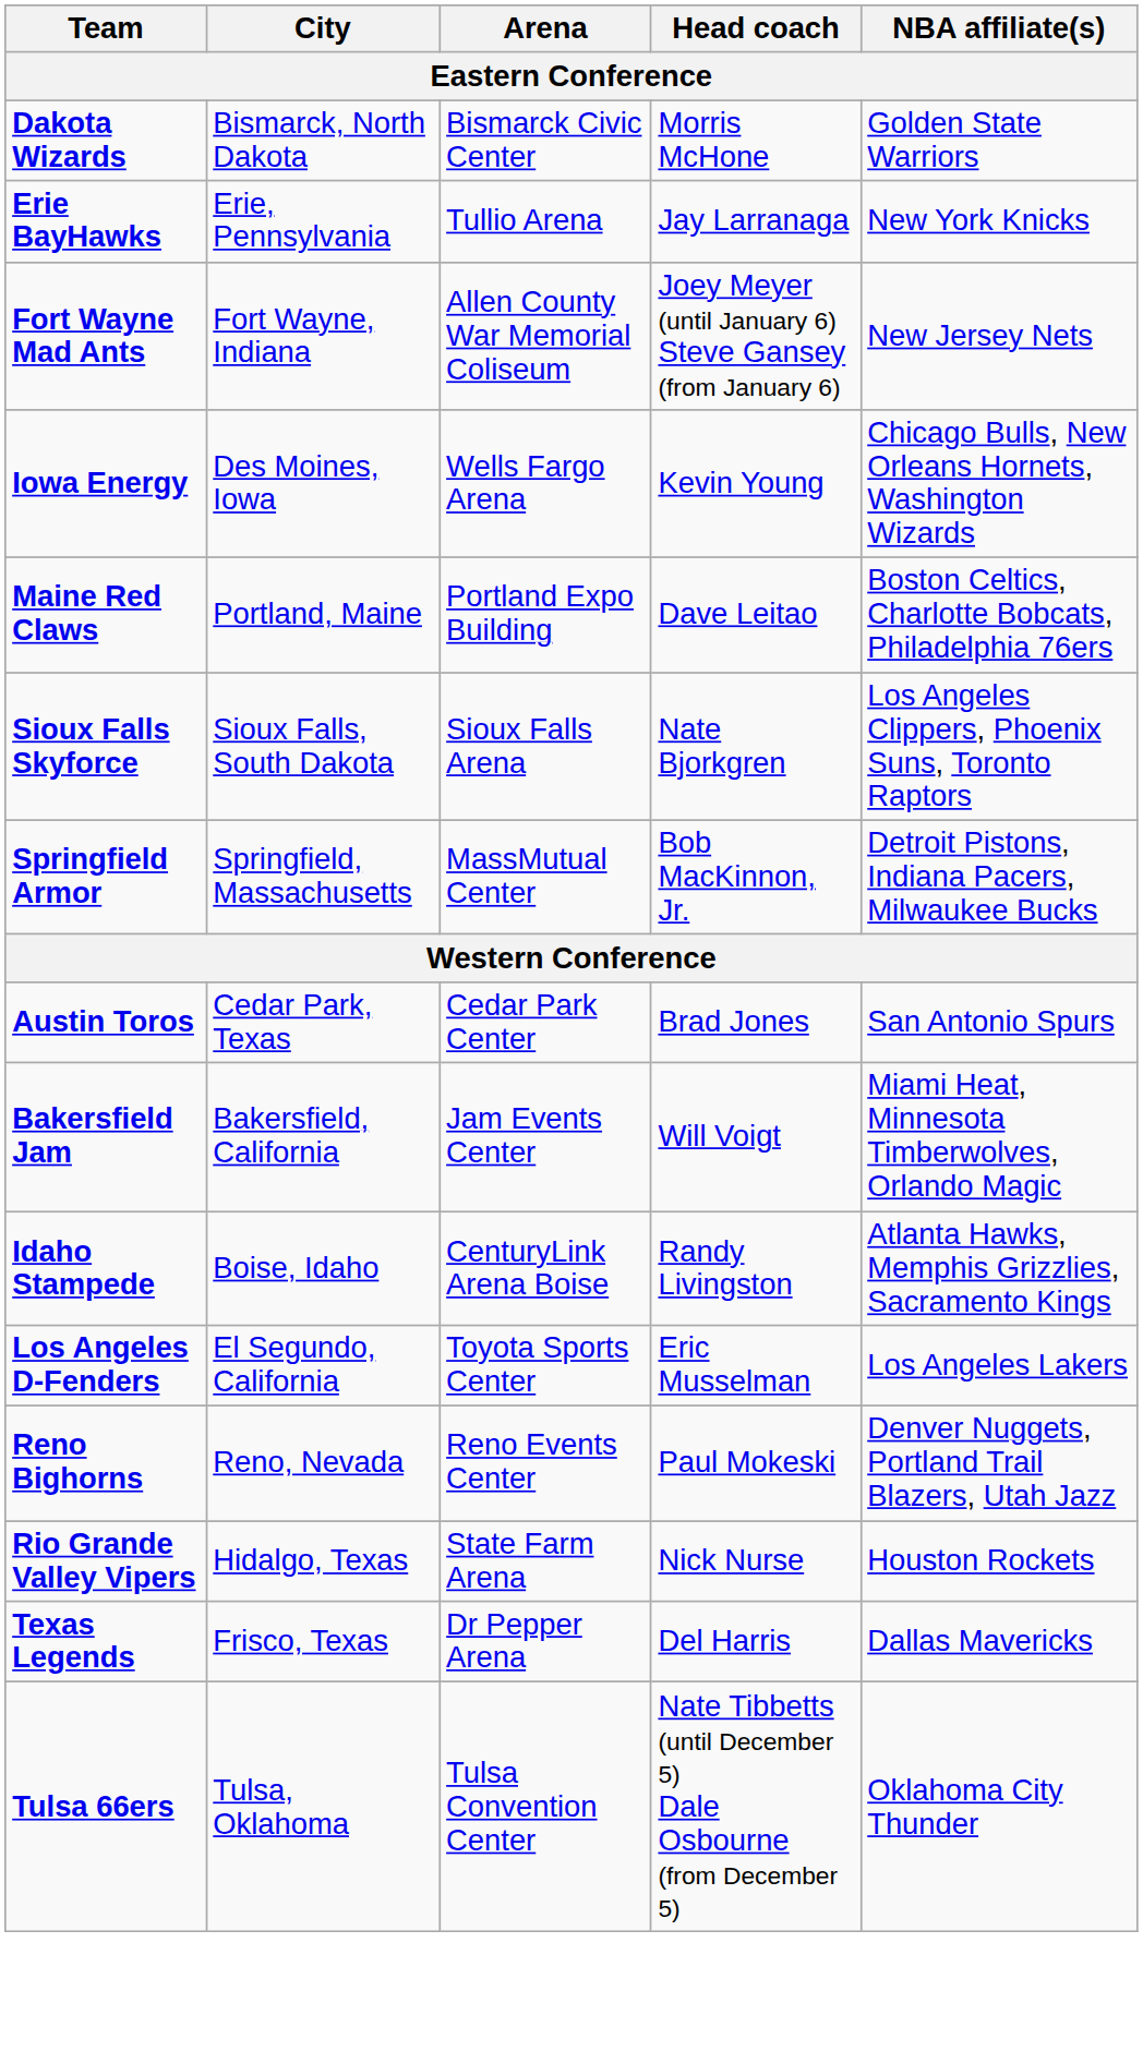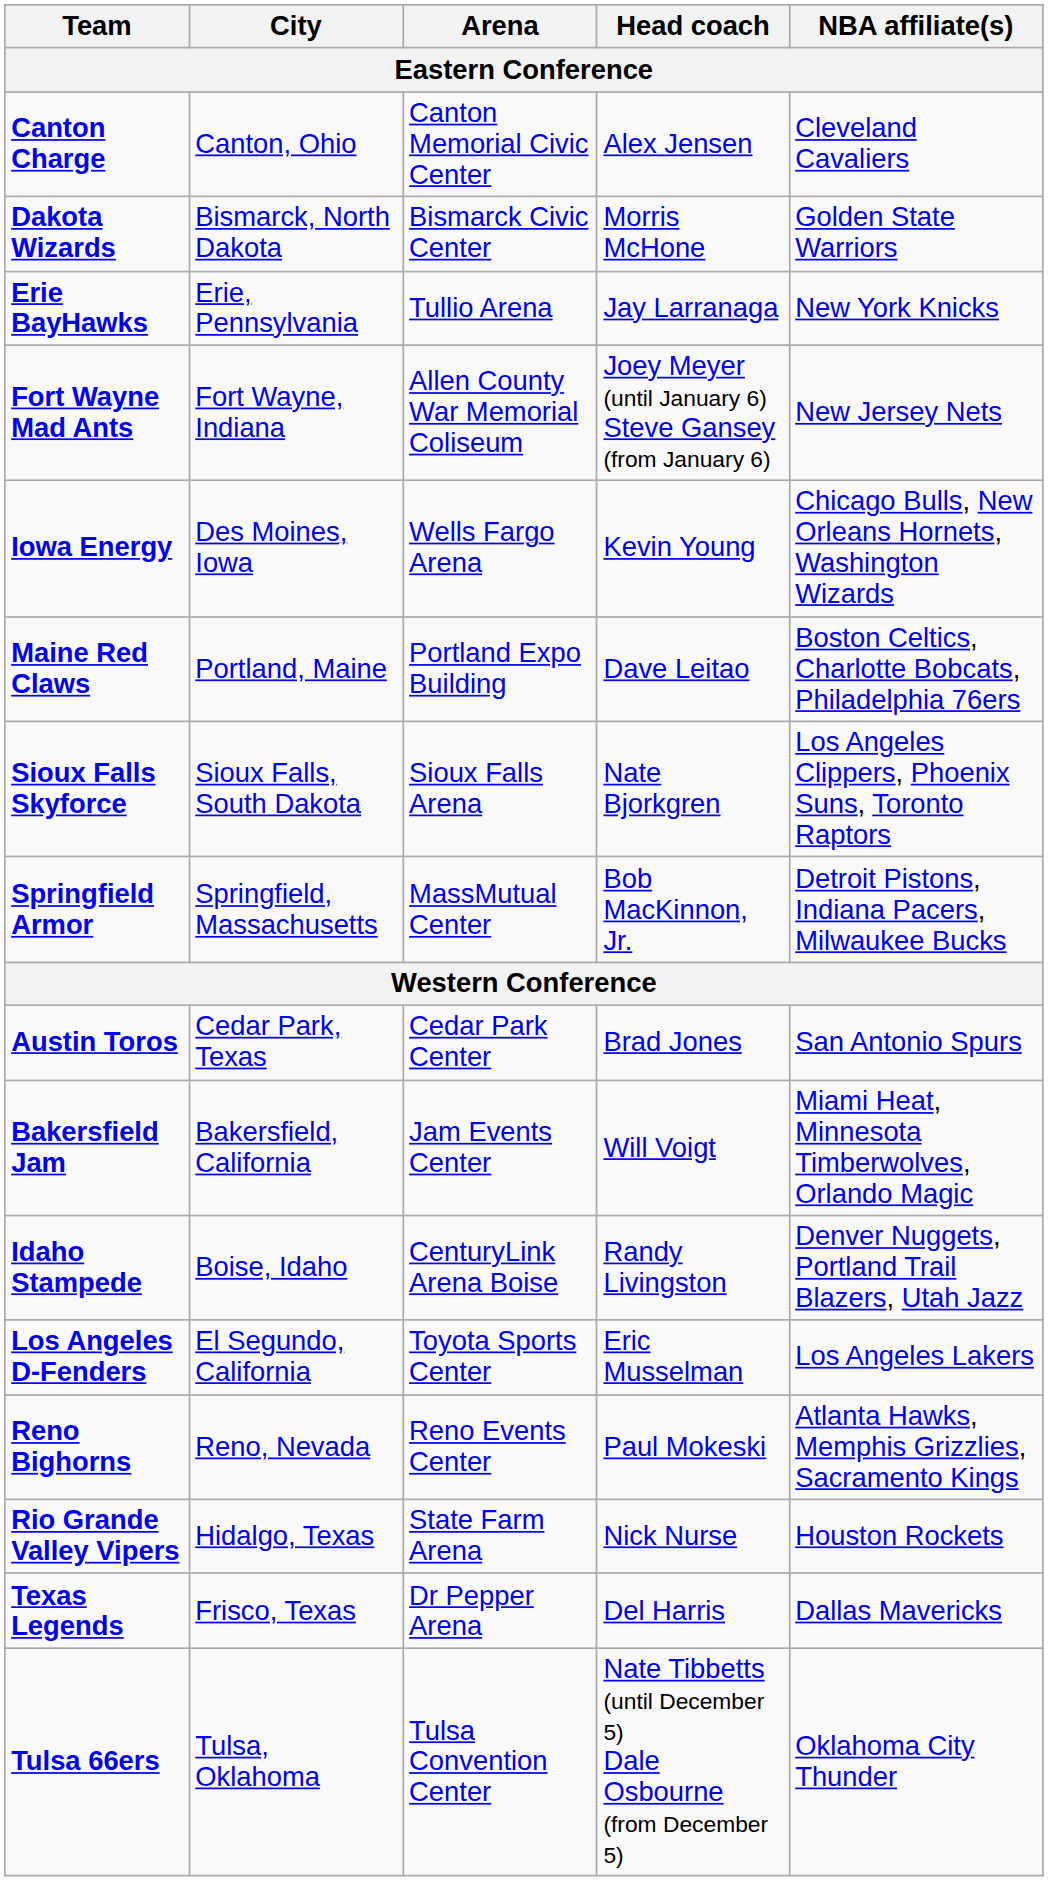+ row: Canton Charge | Canton, Ohio | Canton Memorial Civic Center | Alex Jensen | Cleveland Cavaliers
Idaho Stampede | NBA affiliate(s): Atlanta Hawks, Memphis Grizzlies, Sacramento Kings -> Denver Nuggets, Portland Trail Blazers, Utah Jazz
Reno Bighorns | NBA affiliate(s): Denver Nuggets, Portland Trail Blazers, Utah Jazz -> Atlanta Hawks, Memphis Grizzlies, Sacramento Kings
